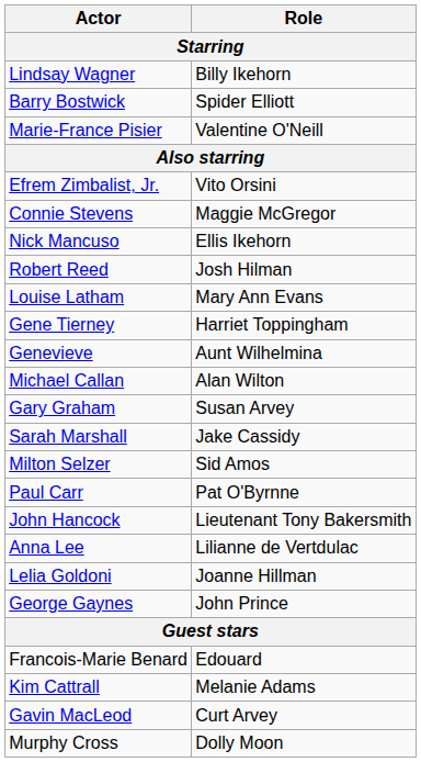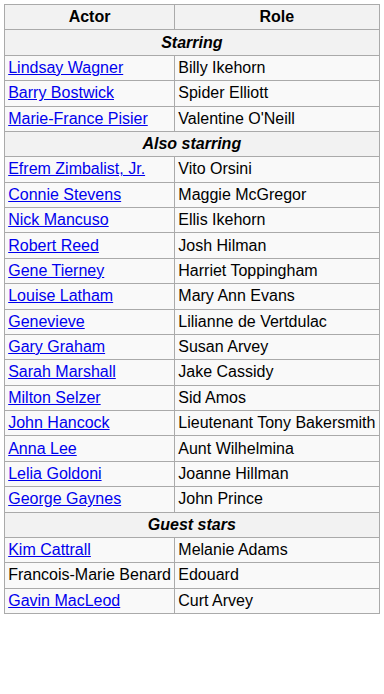rows swapped: Gene Tierney <-> Louise Latham
Genevieve | Role: Aunt Wilhelmina -> Lilianne de Vertdulac
- row: Michael Callan | Alan Wilton
- row: Paul Carr | Pat O'Byrnne
Anna Lee | Role: Lilianne de Vertdulac -> Aunt Wilhelmina
rows swapped: Kim Cattrall <-> Francois-Marie Benard
- row: Murphy Cross | Dolly Moon
